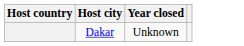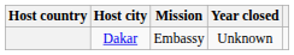+ column: Mission | Embassy
